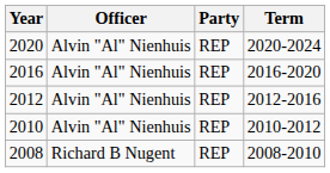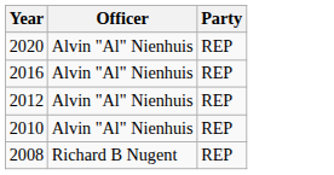- column: Term | 2020-2024 | 2016-2020 | 2012-2016 | 2010-2012 | 2008-2010
